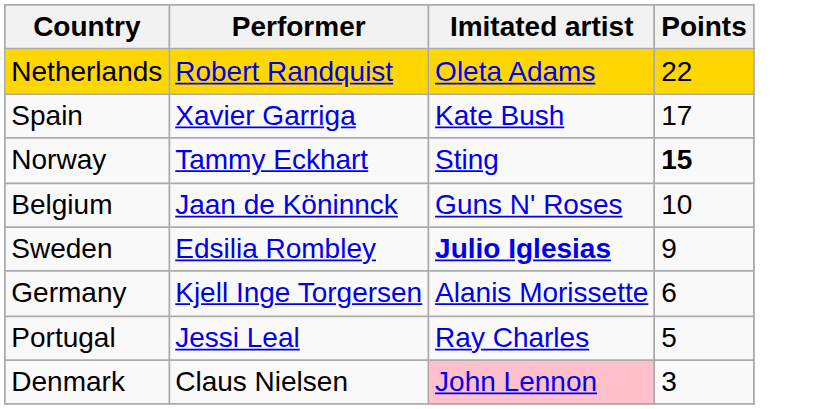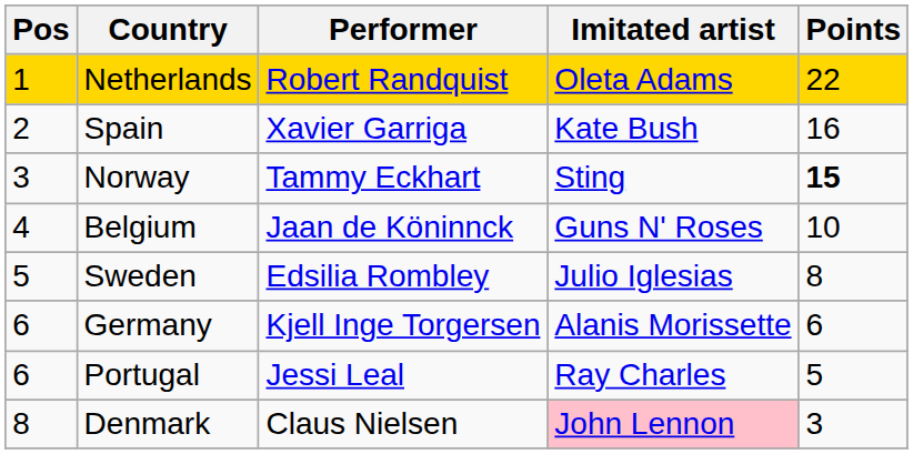+ column: Pos | 1 | 2 | 3 | 4 | 5 | 6 | 6 | 8
Spain | Points: 17 -> 16
Sweden | Imitated artist: bold -> normal
Sweden | Points: 9 -> 8
